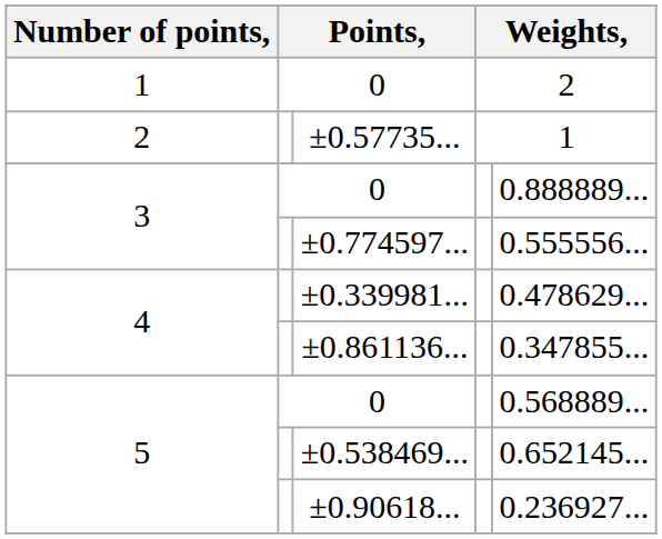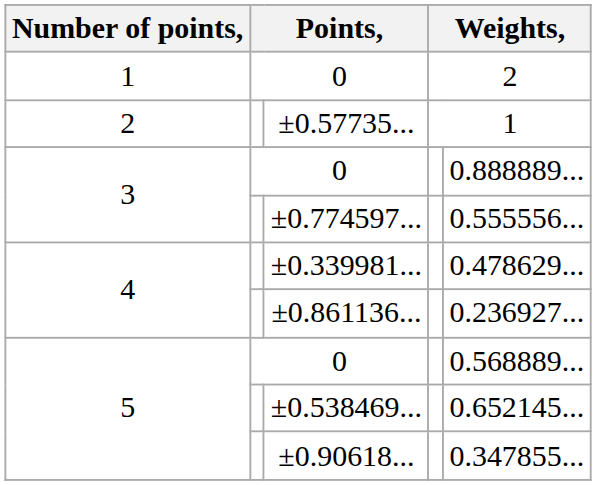±0.861136... | column 5: 0.347855... -> 0.236927...
±0.90618... | column 5: 0.236927... -> 0.347855...
